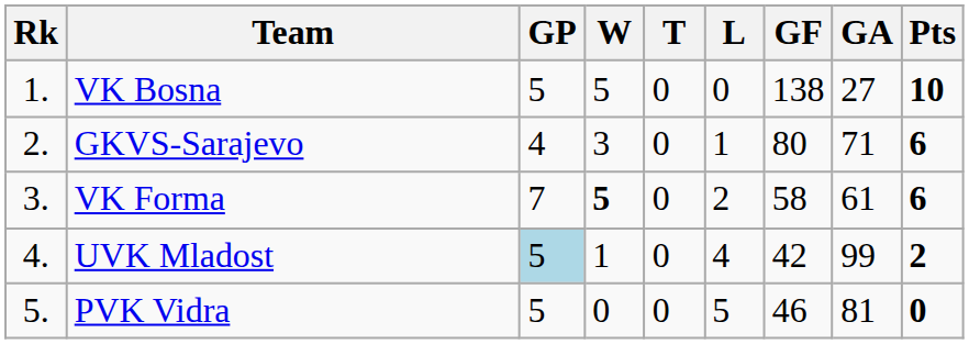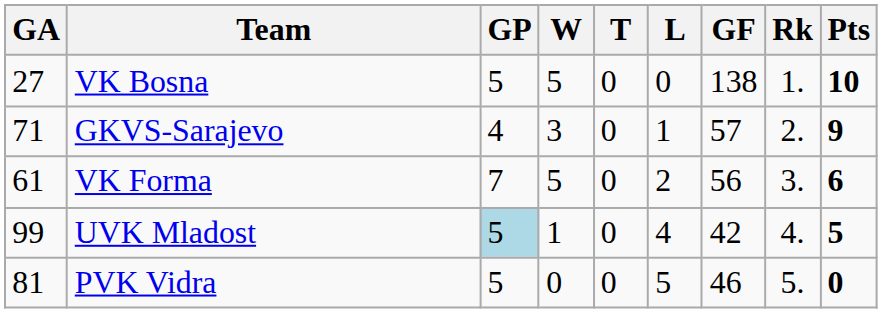columns swapped: Rk <-> GA
GKVS-Sarajevo | GF: 80 -> 57
GKVS-Sarajevo | Pts: 6 -> 9
VK Forma | W: bold -> normal
VK Forma | GF: 58 -> 56
UVK Mladost | Pts: 2 -> 5
